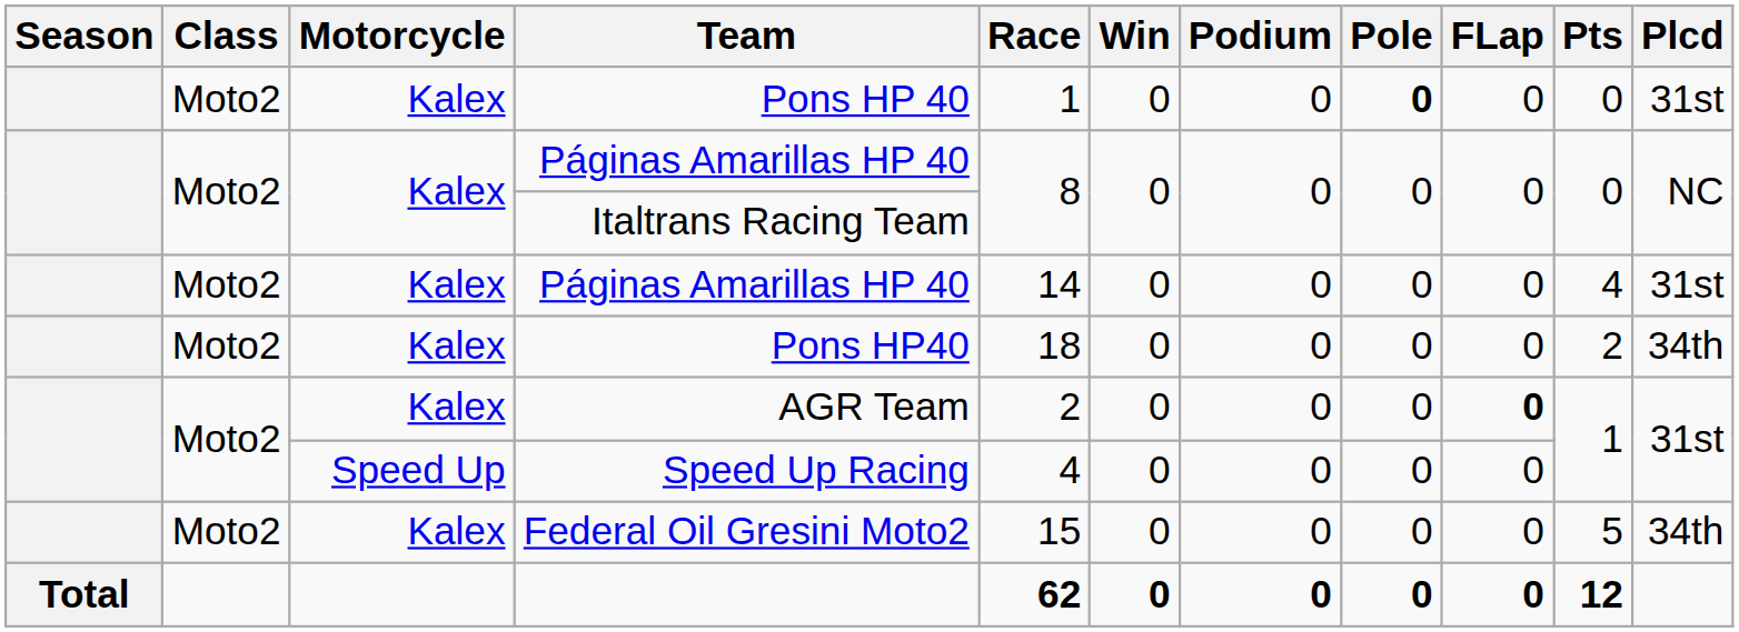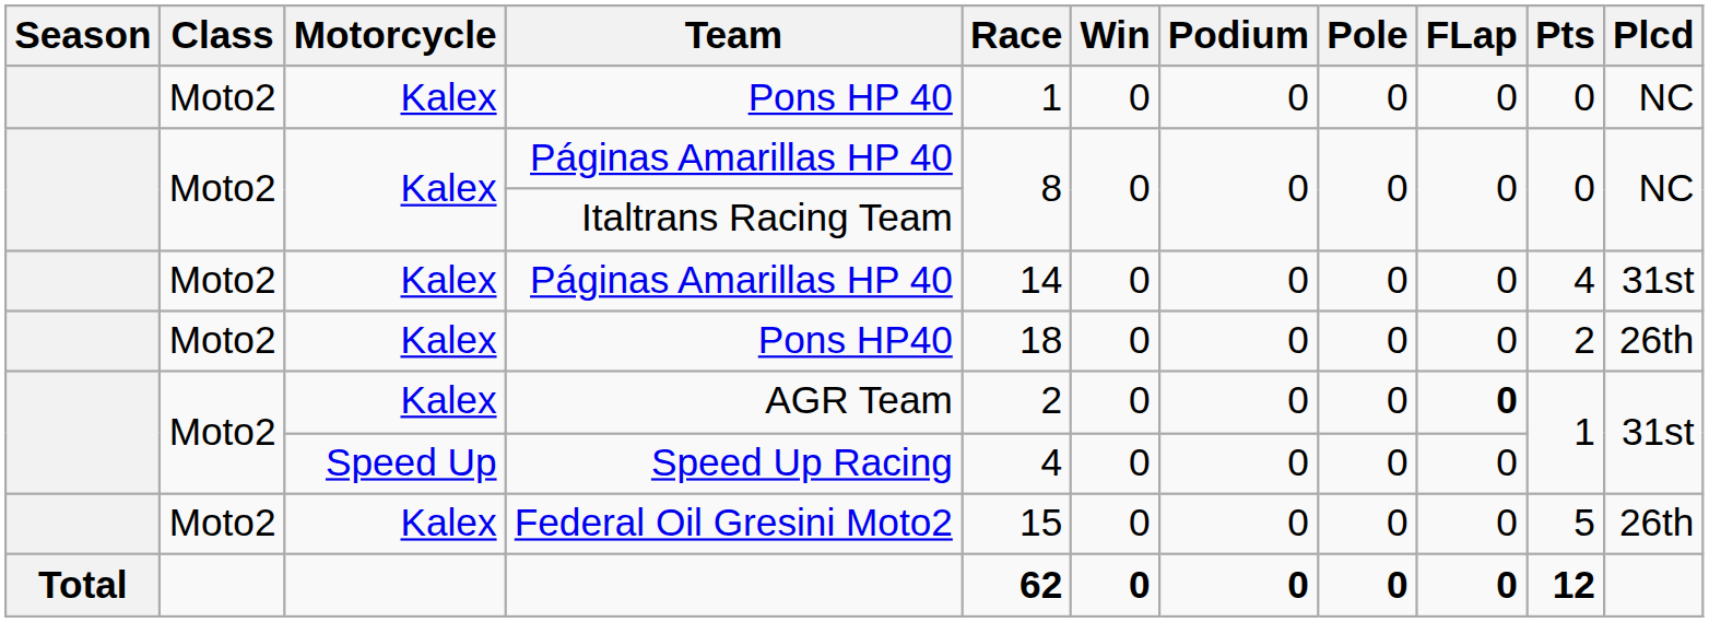Pons HP 40 | Pole: bold -> normal
Pons HP 40 | Plcd: 31st -> NC
Pons HP40 | Plcd: 34th -> 26th
Federal Oil Gresini Moto2 | Plcd: 34th -> 26th
